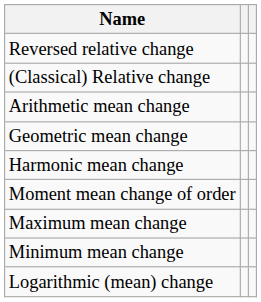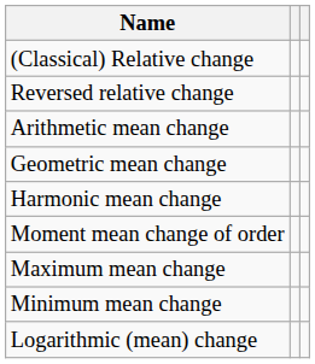rows swapped: (Classical) Relative change <-> Reversed relative change
